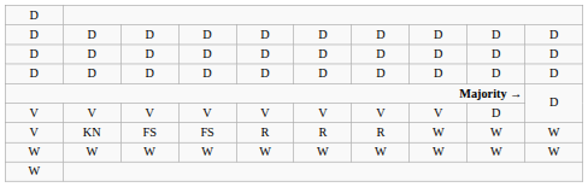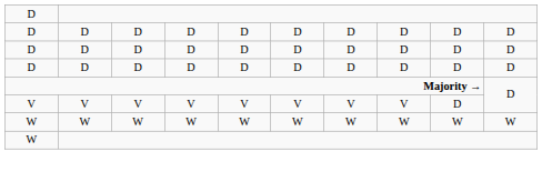- row: V | KN | FS | FS | R | R | R | W | W | W
